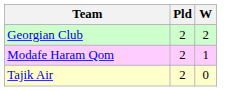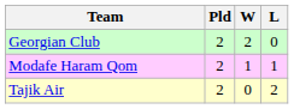+ column: L | 0 | 1 | 2
